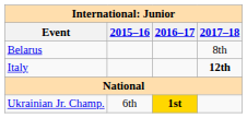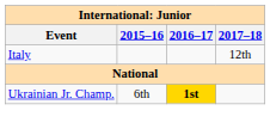- row: Belarus | 8th
Italy | 2017–18: bold -> normal
